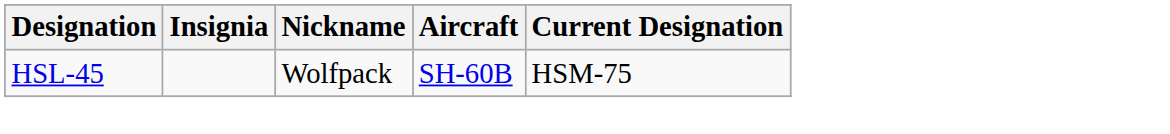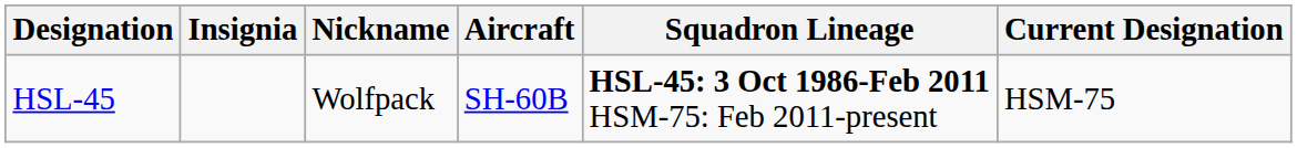+ column: Squadron Lineage | HSL-45: 3 Oct 1986-Feb 2011 HSM-75: Feb 2011-present
